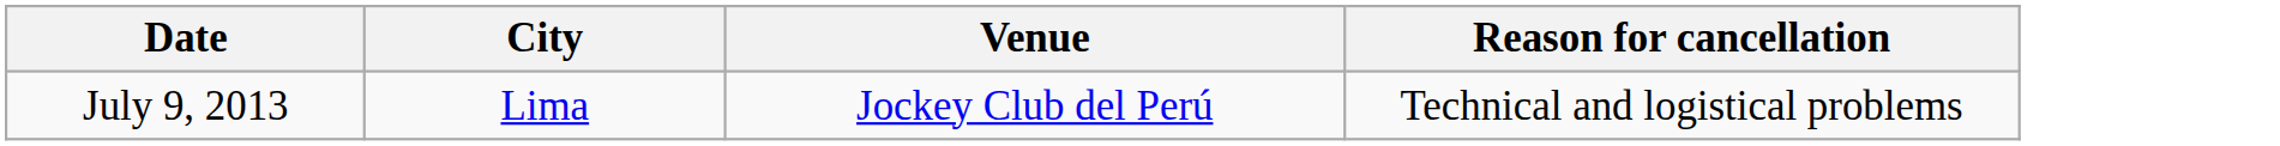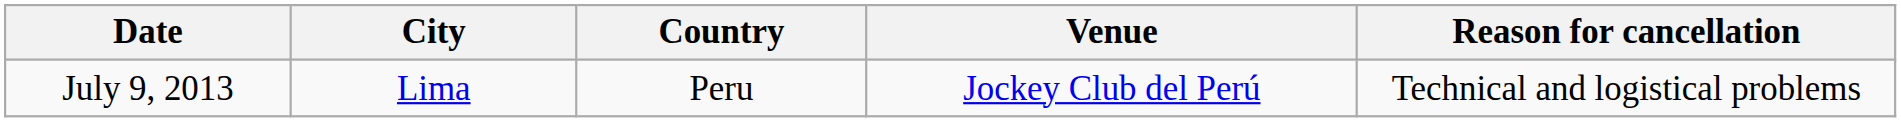+ column: Country | Peru
